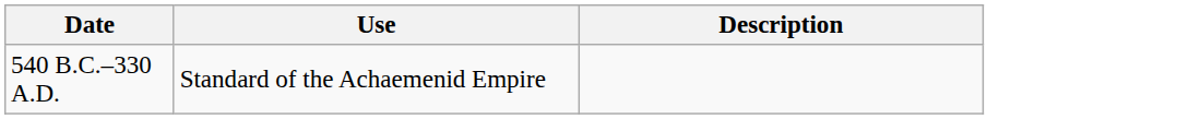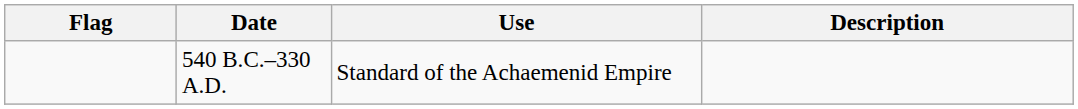+ column: Flag
